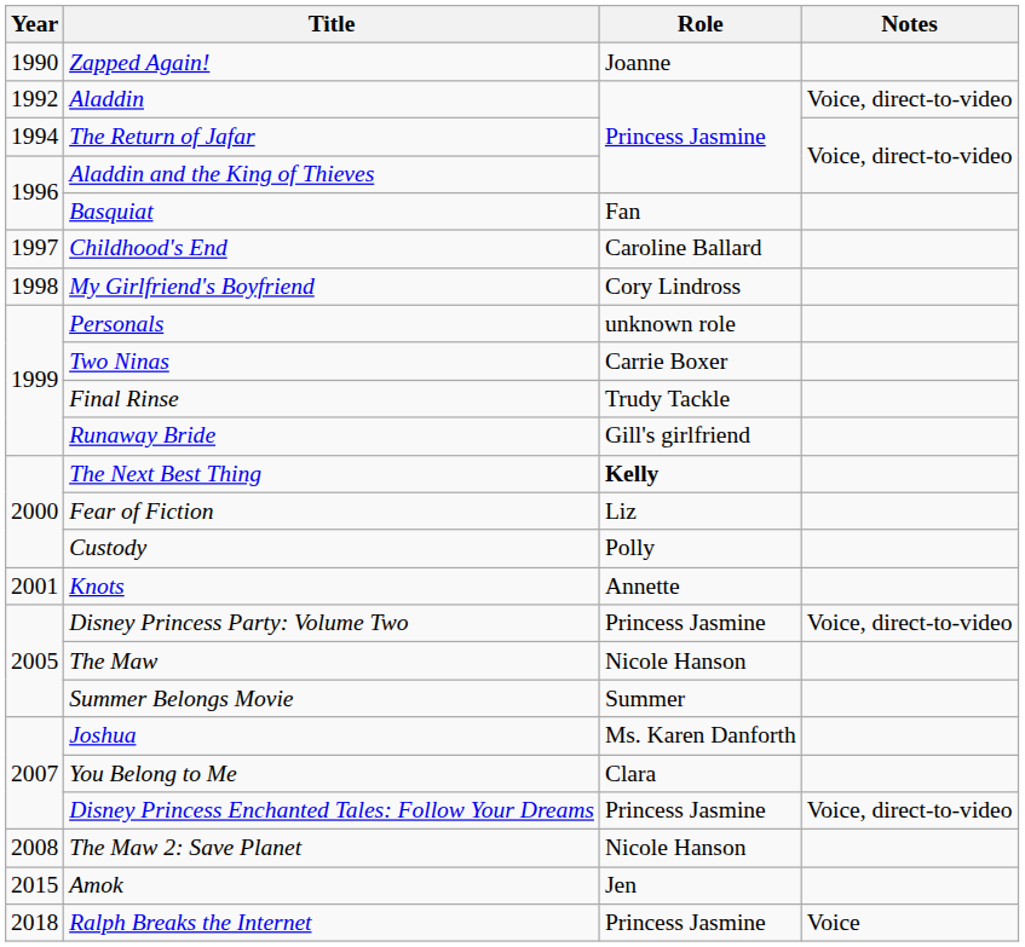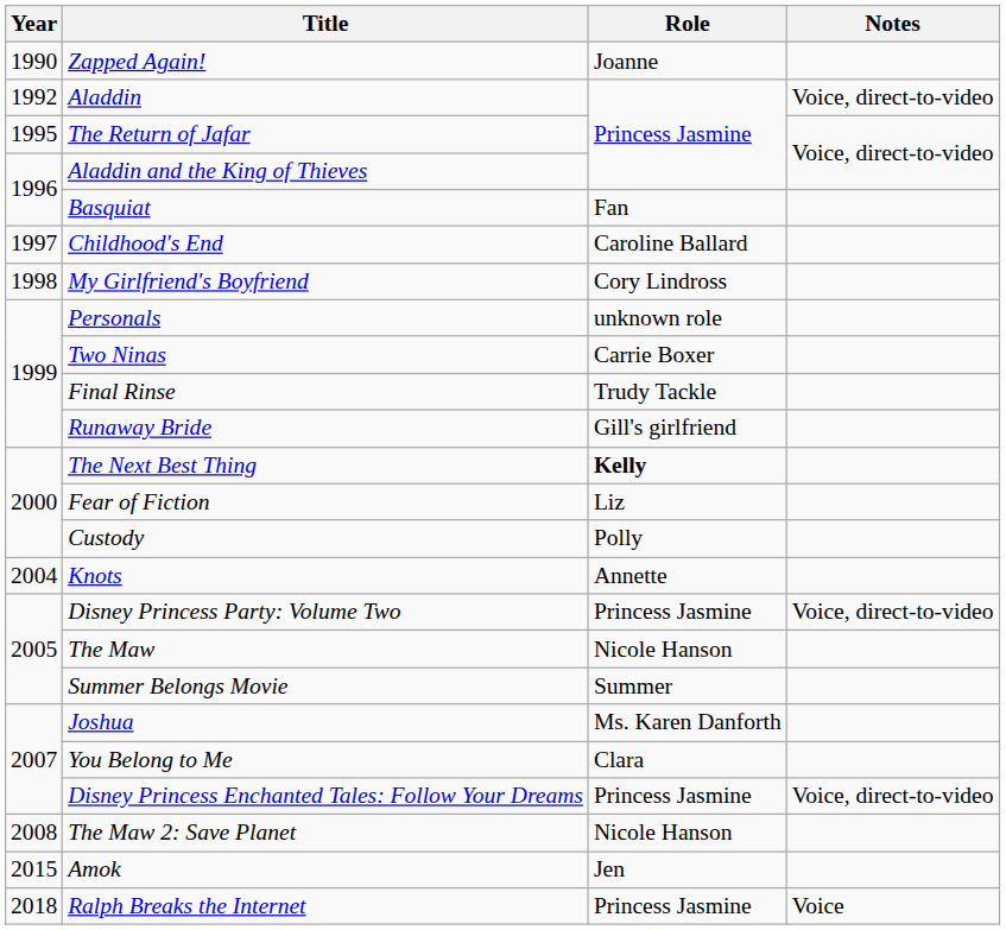The Return of Jafar | Year: 1994 -> 1995
Knots | Year: 2001 -> 2004
